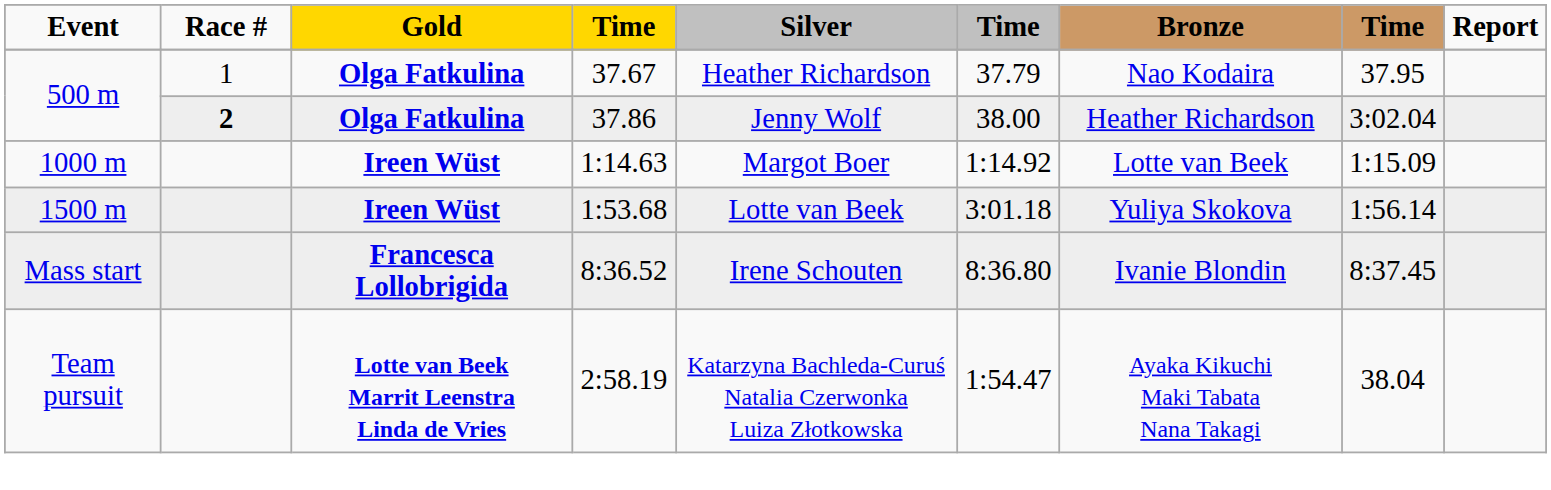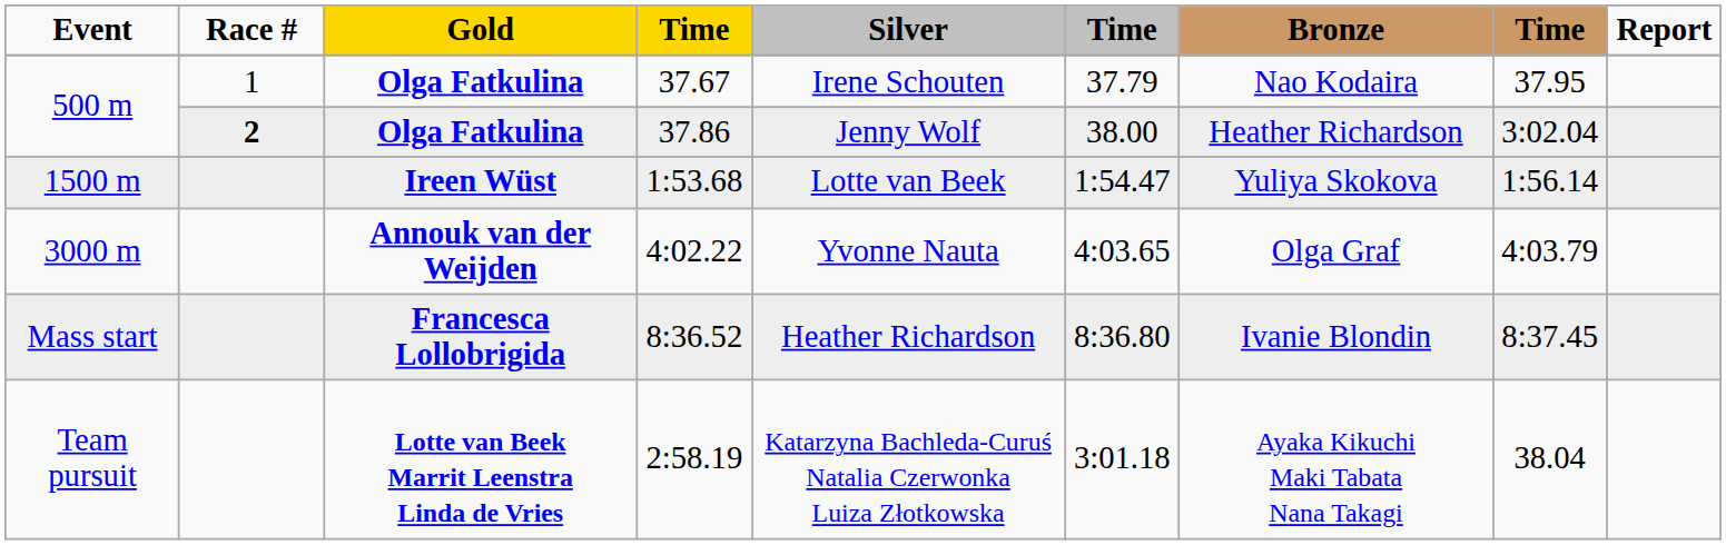37.67 | Silver: Heather Richardson -> Irene Schouten
- row: 1000 m | Ireen Wüst | 1:14.63 | Margot Boer | 1:14.92 | Lotte van Beek | 1:15.09
1:53.68 | column 6: 3:01.18 -> 1:54.47
+ row: 3000 m | Annouk van der Weijden | 4:02.22 | Yvonne Nauta | 4:03.65 | Olga Graf | 4:03.79
8:36.52 | Silver: Irene Schouten -> Heather Richardson
2:58.19 | column 6: 1:54.47 -> 3:01.18
